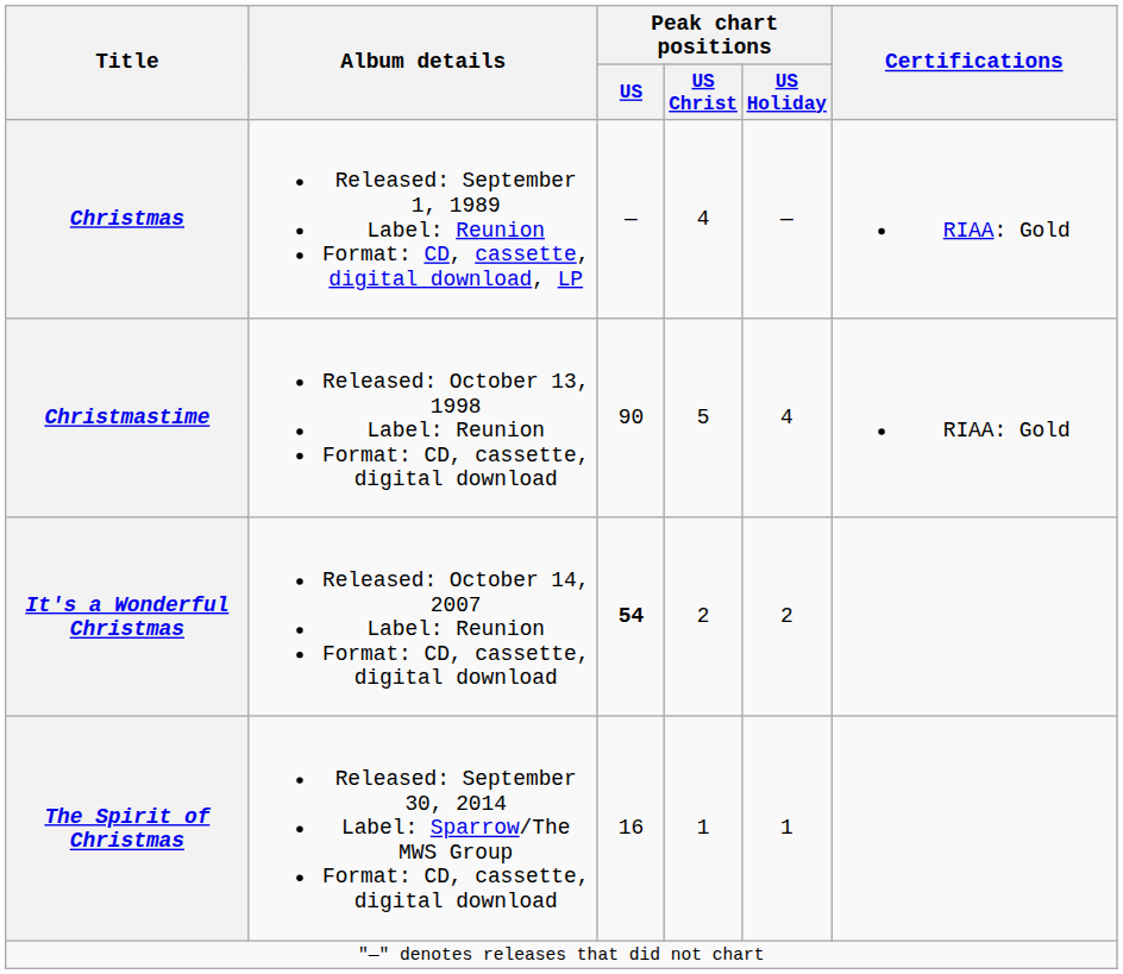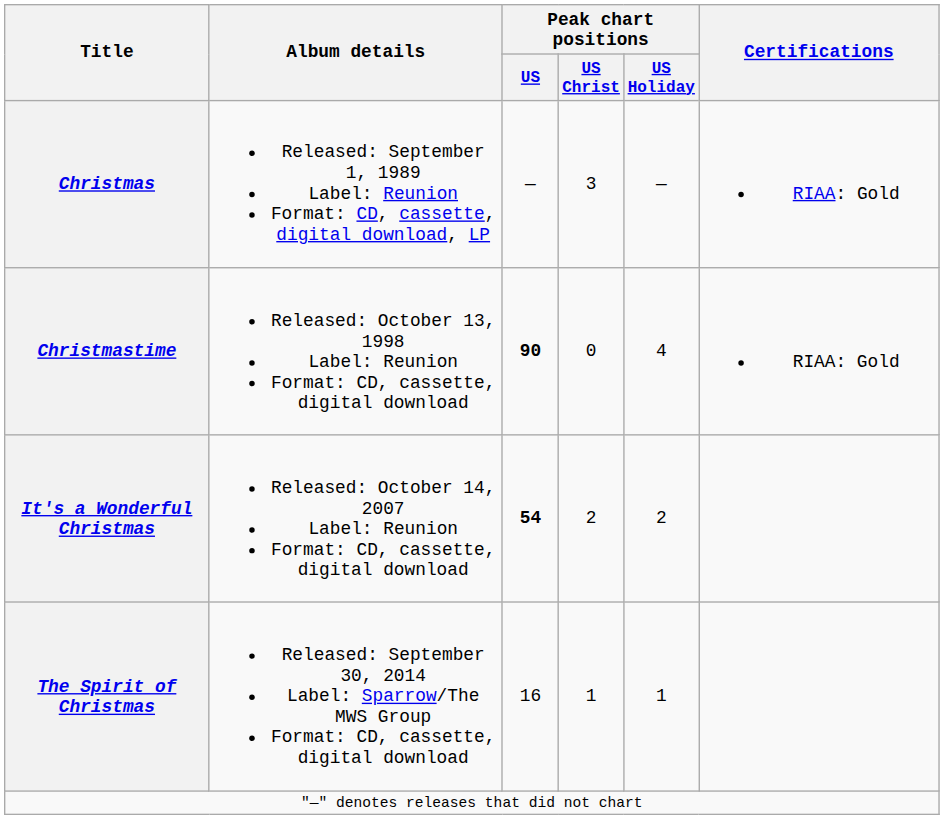Christmas | Peak chart positions / US Christ: 4 -> 3
Christmastime | Peak chart positions / US: normal -> bold
Christmastime | Peak chart positions / US Christ: 5 -> 0
